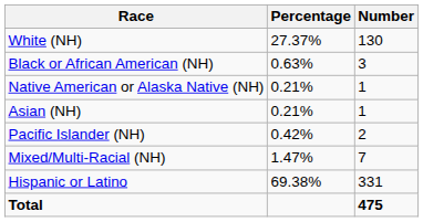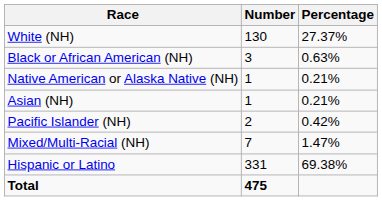columns swapped: Number <-> Percentage
